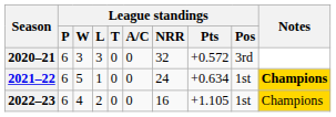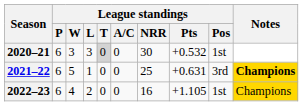2020–21 | League standings / T: no background -> lightgrey background
2020–21 | League standings / NRR: 32 -> 30
2020–21 | League standings / Pts: +0.572 -> +0.532
2020–21 | League standings / Pos: 3rd -> 1st
2021–22 | League standings / NRR: 24 -> 25
2021–22 | League standings / Pts: +0.634 -> +0.631
2021–22 | League standings / Pos: 1st -> 3rd
